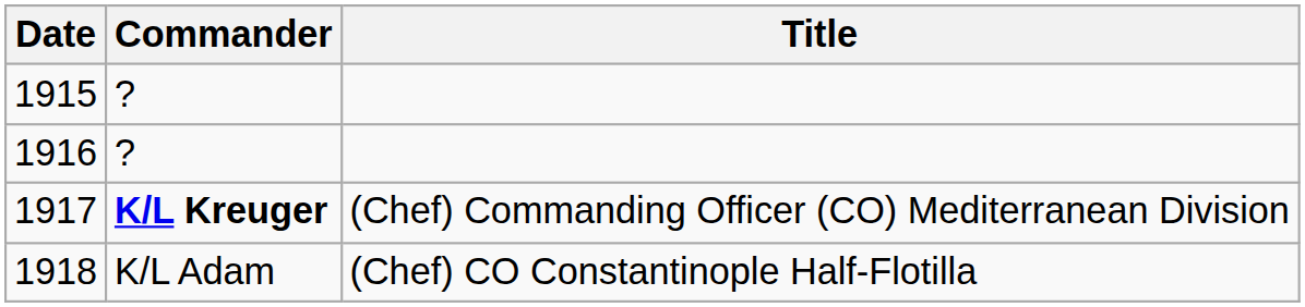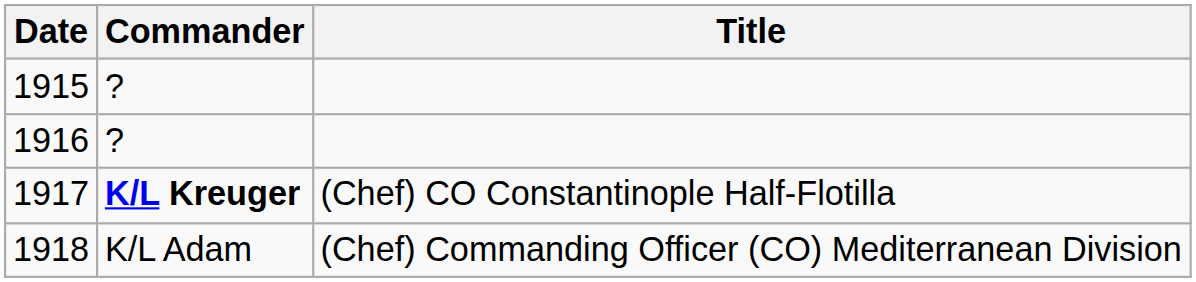1917 | Title: (Chef) Commanding Officer (CO) Mediterranean Division -> (Chef) CO Constantinople Half-Flotilla
1918 | Title: (Chef) CO Constantinople Half-Flotilla -> (Chef) Commanding Officer (CO) Mediterranean Division
